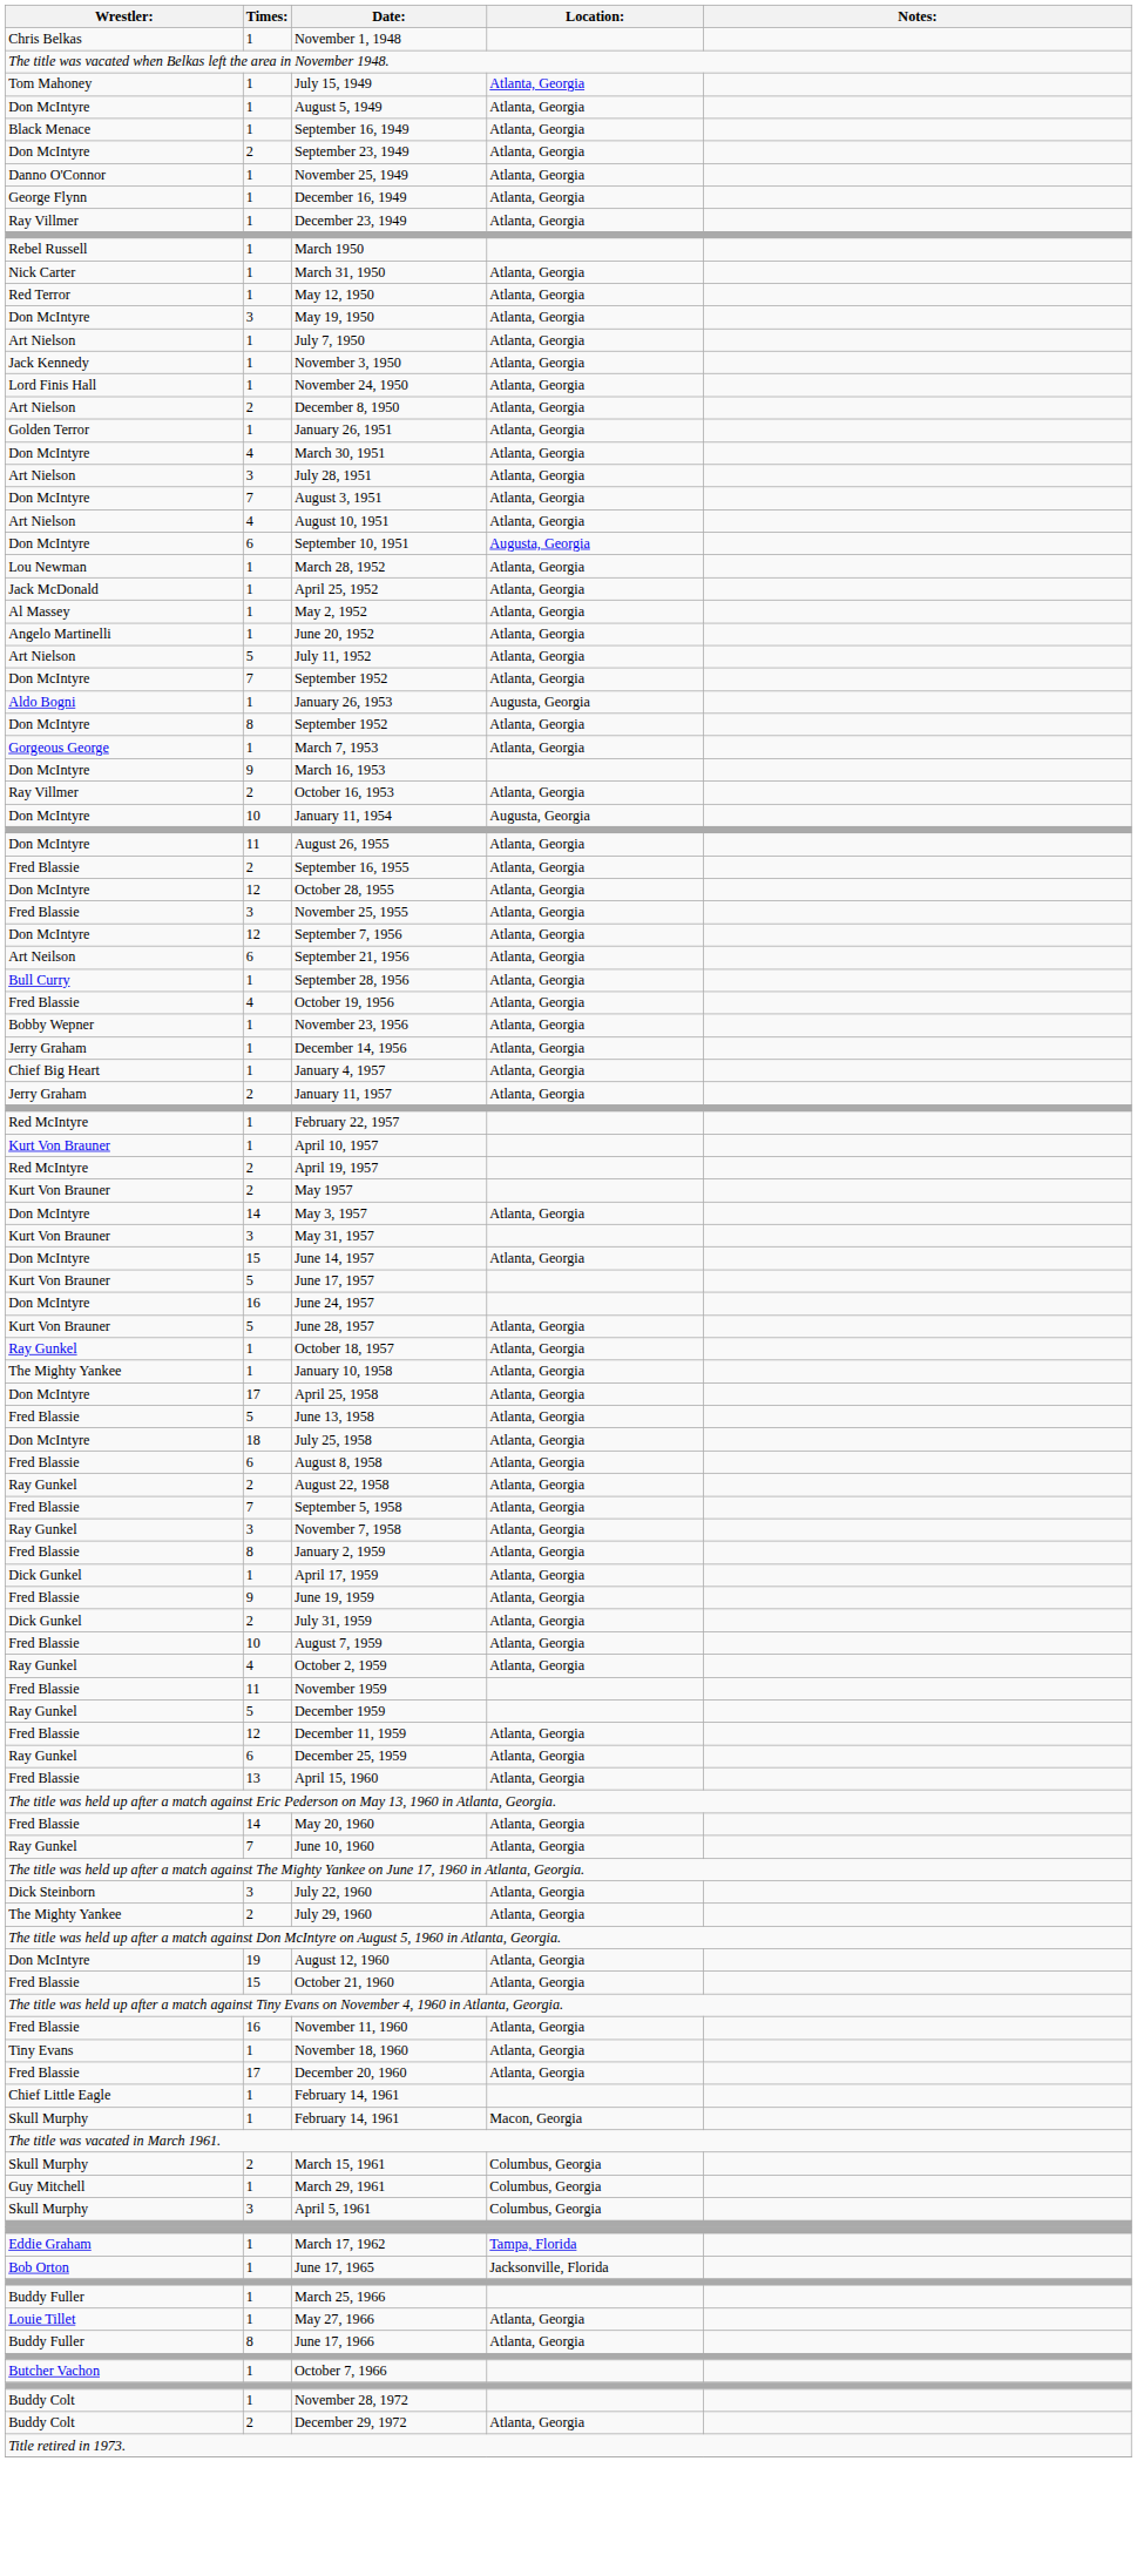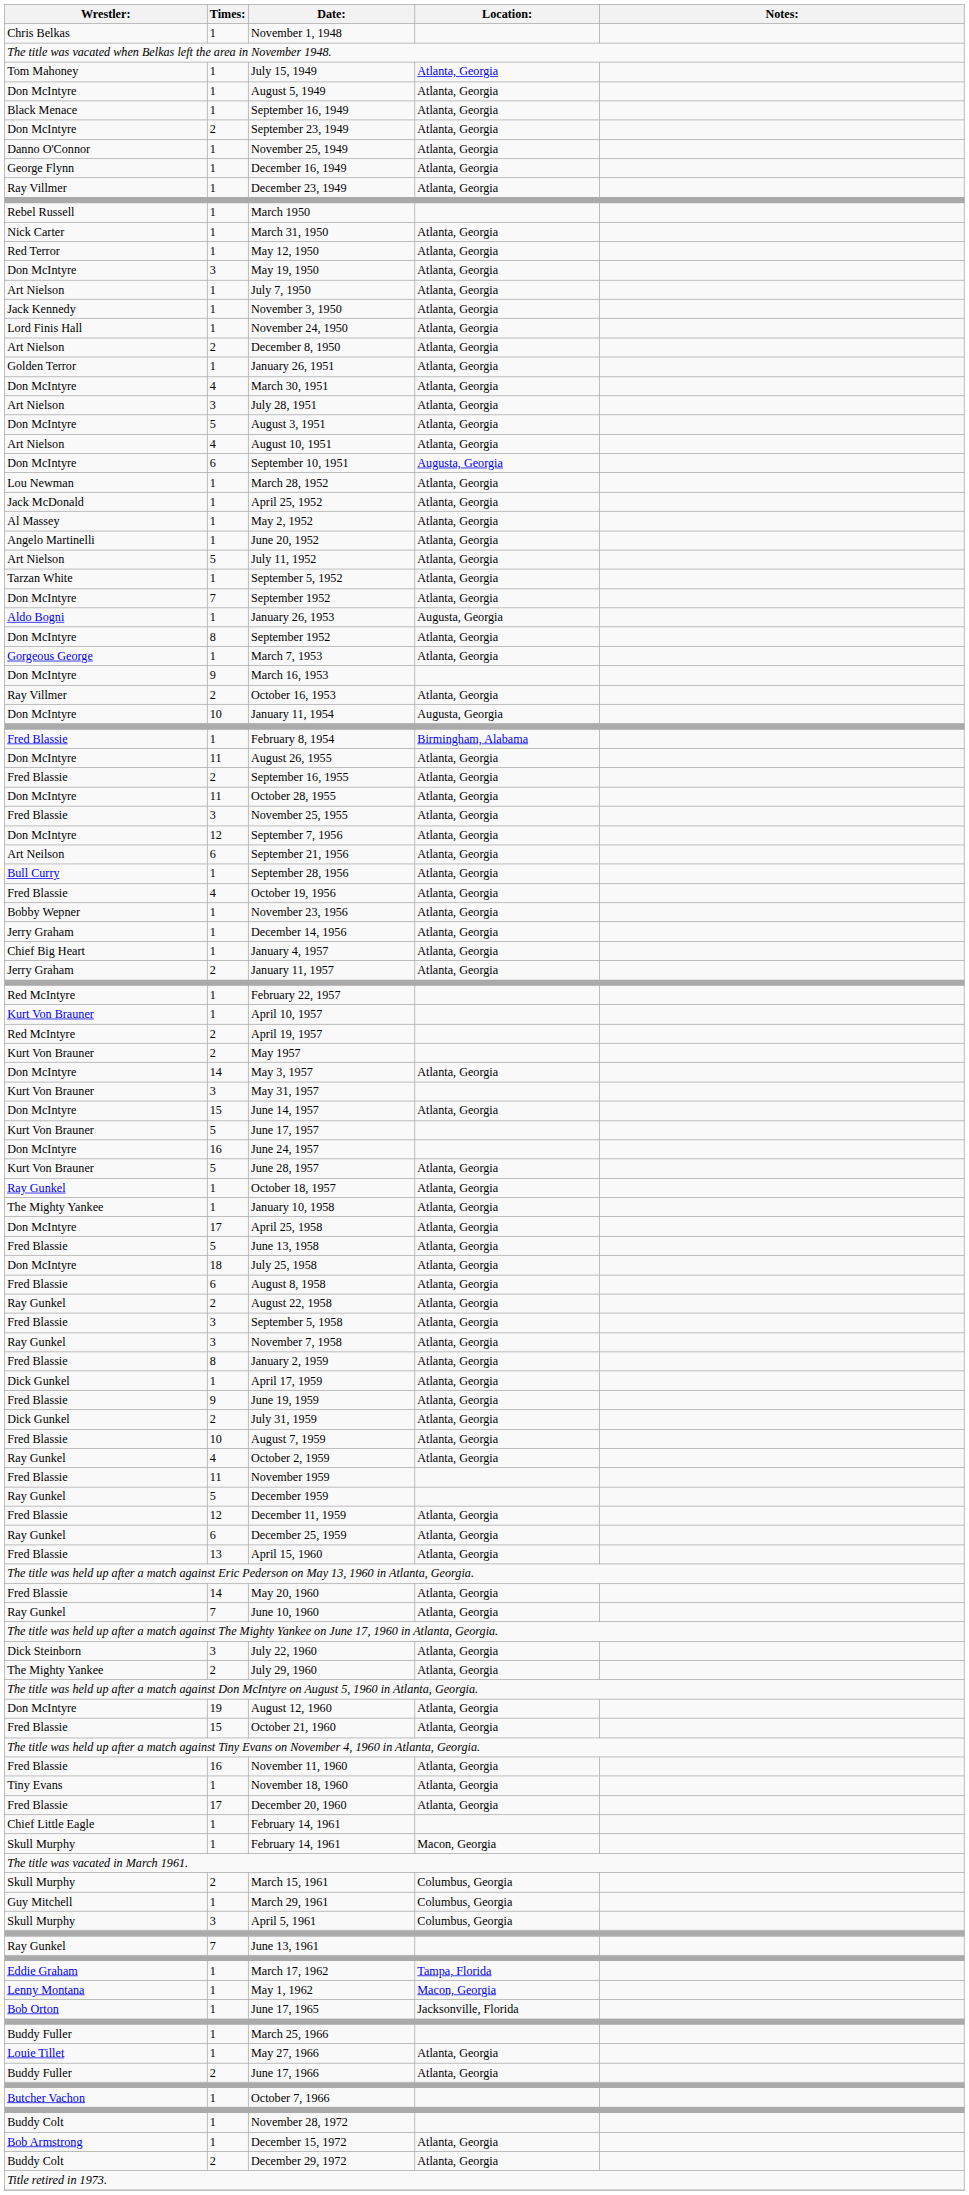August 3, 1951 | Times:: 7 -> 5
+ row: Tarzan White | 1 | September 5, 1952 | Atlanta, Georgia
+ row: Fred Blassie | 1 | February 8, 1954 | Birmingham, Alabama
October 28, 1955 | Times:: 12 -> 11
September 5, 1958 | Times:: 7 -> 3
+ row: Ray Gunkel | 7 | June 13, 1961
+ row: Lenny Montana | 1 | May 1, 1962 | Macon, Georgia
June 17, 1966 | Times:: 8 -> 2
+ row: Bob Armstrong | 1 | December 15, 1972 | Atlanta, Georgia
